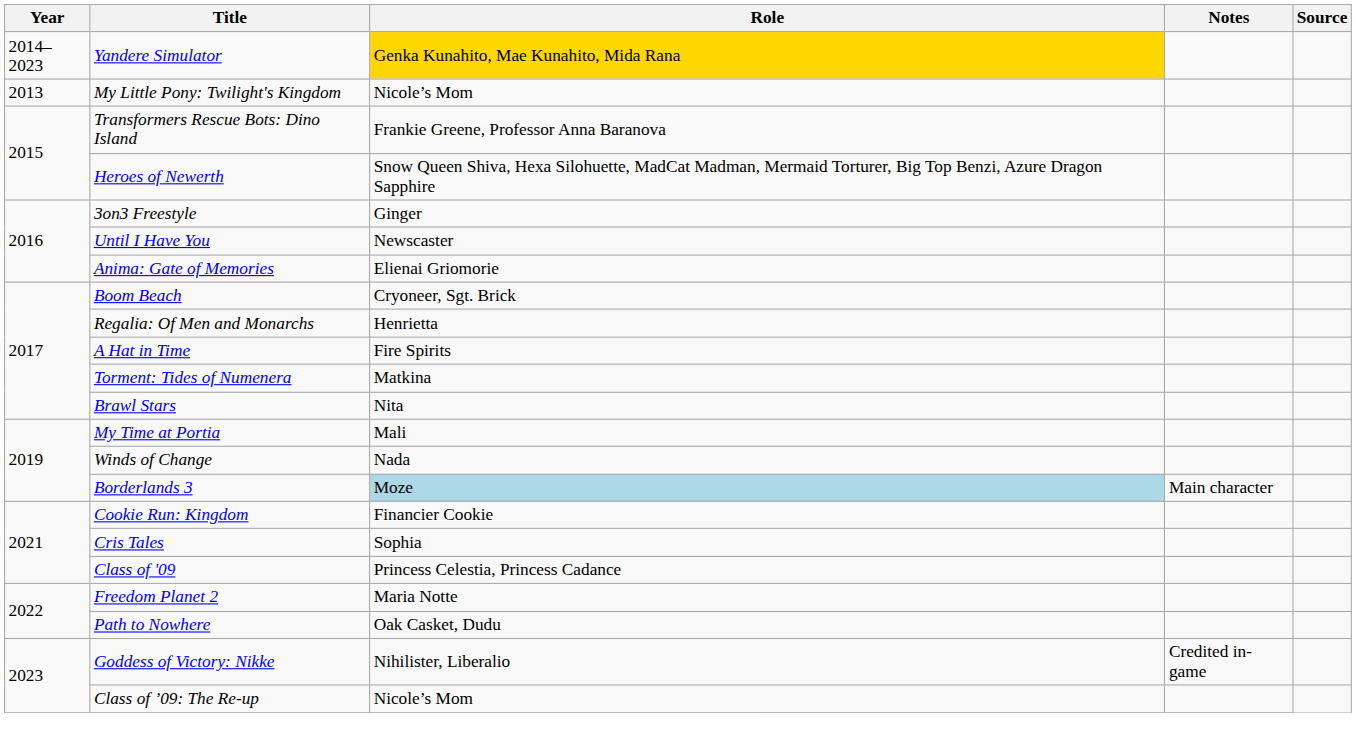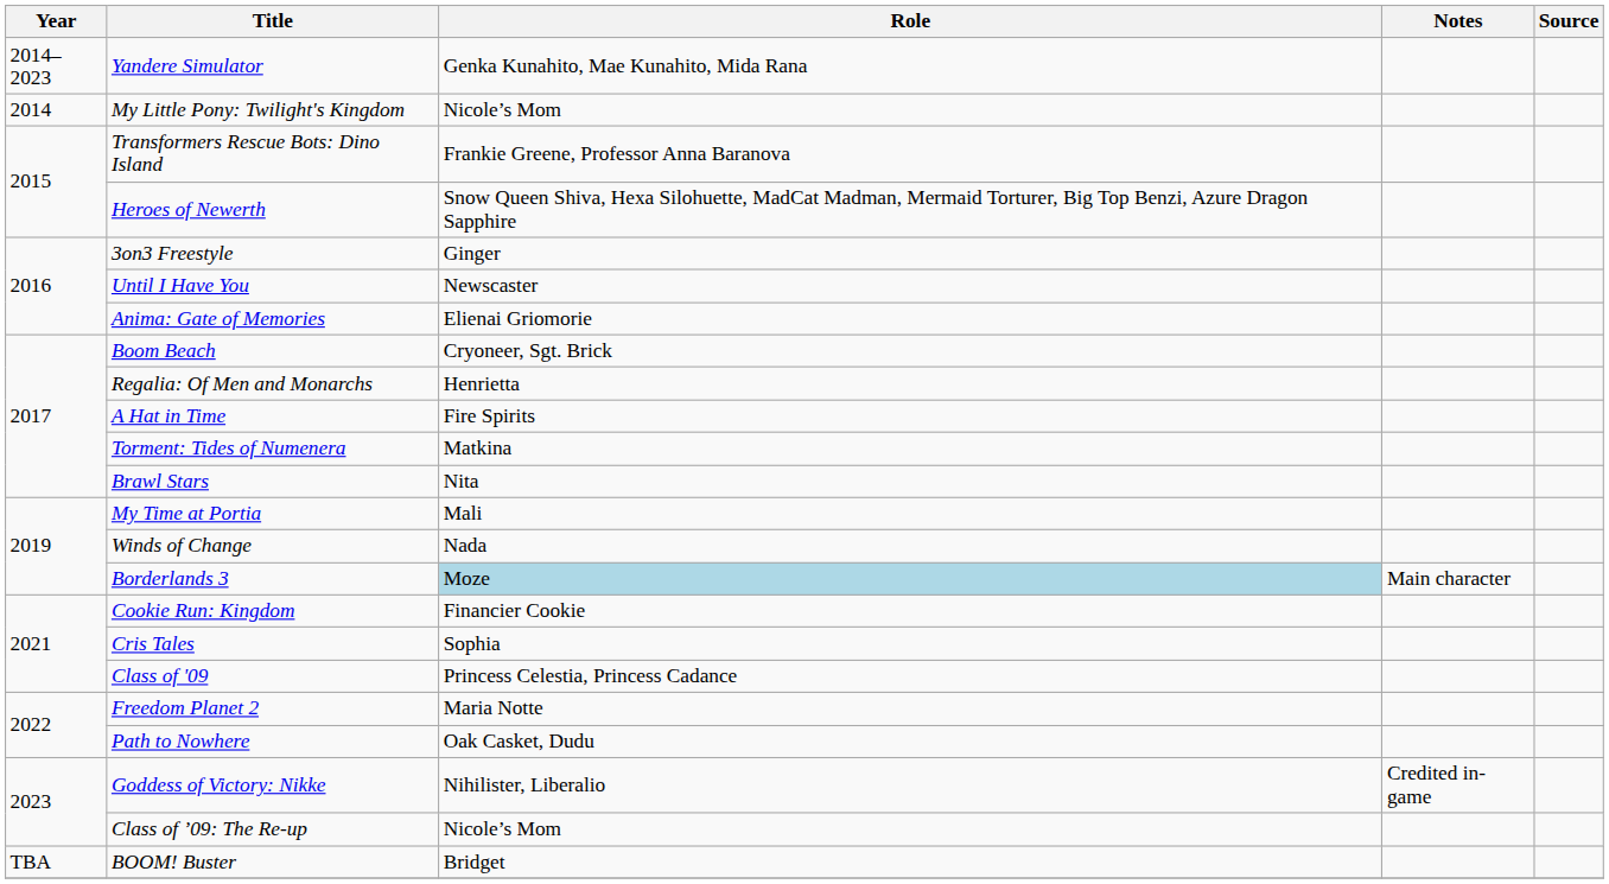Yandere Simulator | Role: gold background -> no background
My Little Pony: Twilight's Kingdom | Year: 2013 -> 2014
+ row: TBA | BOOM! Buster | Bridget
